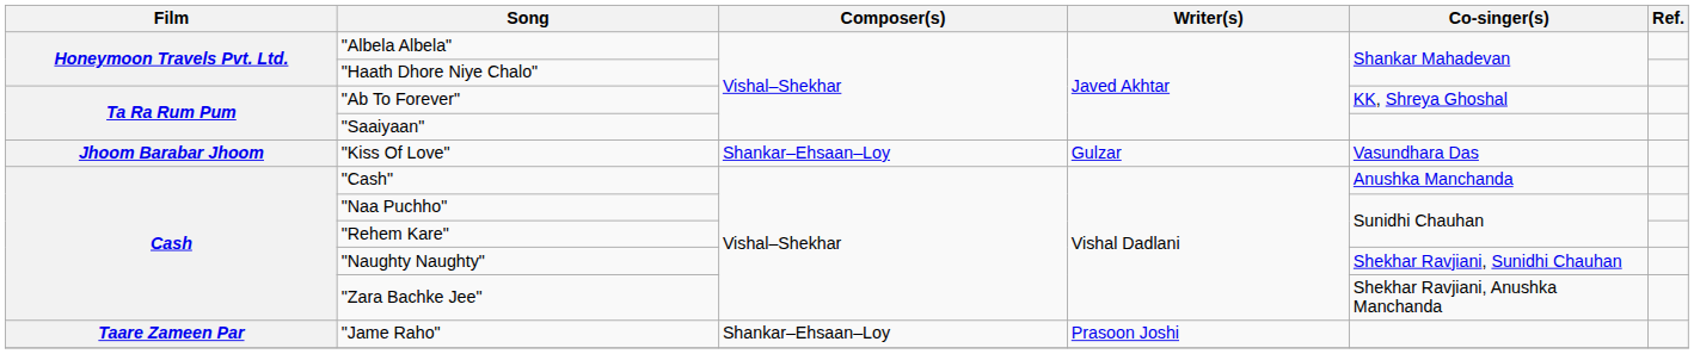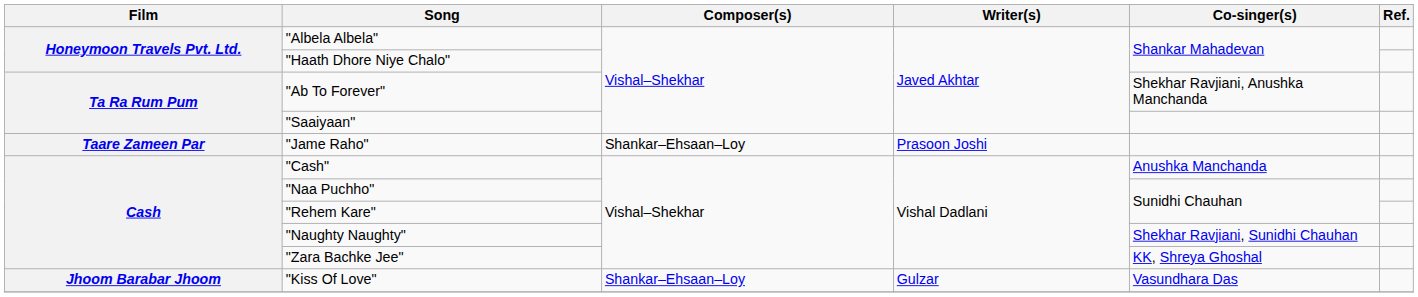"Ab To Forever" | Co-singer(s): KK, Shreya Ghoshal -> Shekhar Ravjiani, Anushka Manchanda
rows swapped: "Kiss Of Love" <-> "Jame Raho"
"Zara Bachke Jee" | Co-singer(s): Shekhar Ravjiani, Anushka Manchanda -> KK, Shreya Ghoshal
